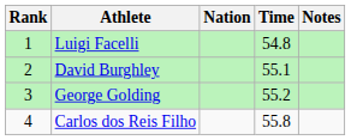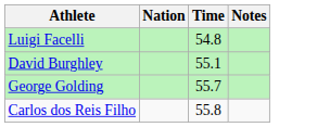- column: Rank | 1 | 2 | 3 | 4
George Golding | Time: 55.2 -> 55.7
